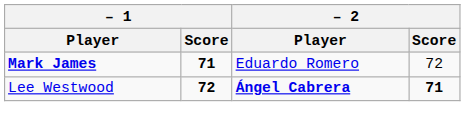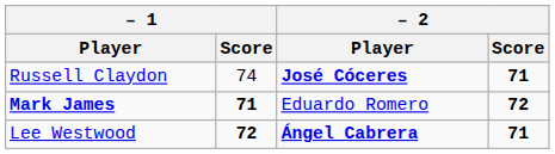+ row: Russell Claydon | 74 | José Cóceres | 71
Mark James | – 2 / Score: normal -> bold
